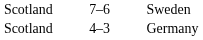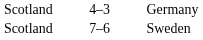rows swapped: Sweden <-> Germany
